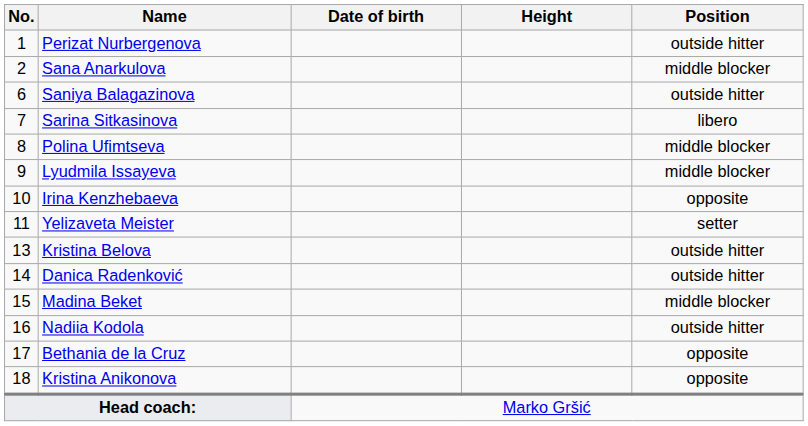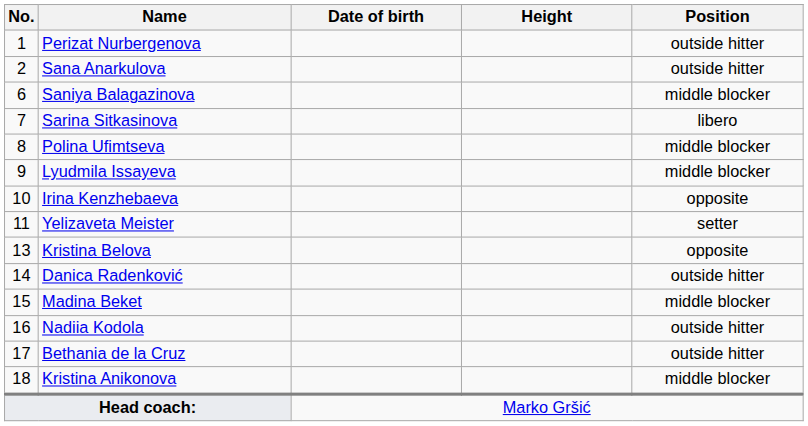Sana Anarkulova | Position: middle blocker -> outside hitter
Saniya Balagazinova | Position: outside hitter -> middle blocker
Kristina Belova | Position: outside hitter -> opposite
Bethania de la Cruz | Position: opposite -> outside hitter
Kristina Anikonova | Position: opposite -> middle blocker
